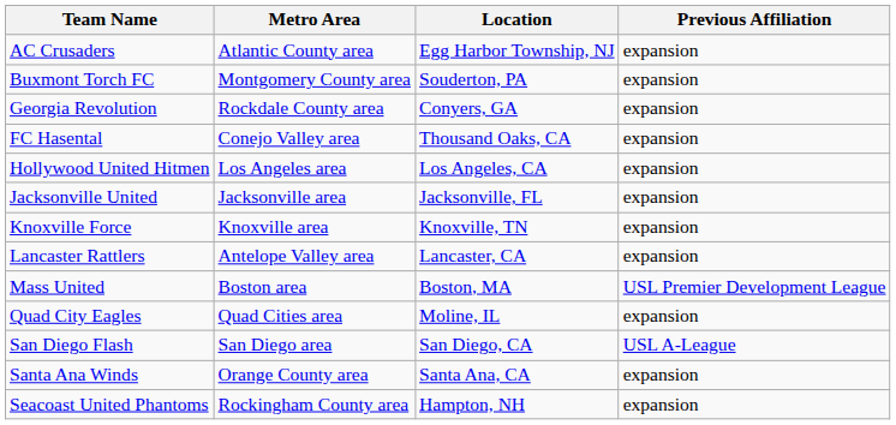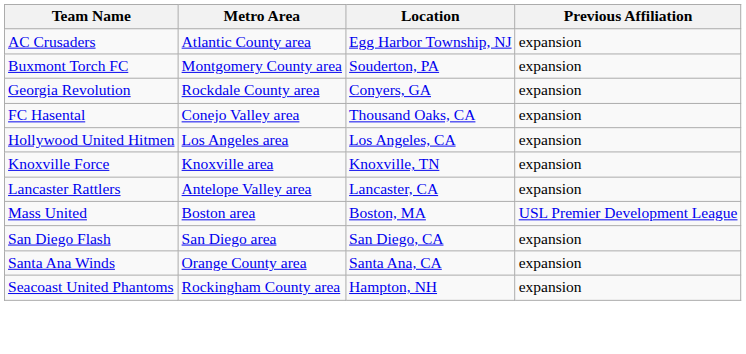- row: Jacksonville United | Jacksonville area | Jacksonville, FL | expansion
- row: Quad City Eagles | Quad Cities area | Moline, IL | expansion
San Diego Flash | Previous Affiliation: USL A-League -> expansion
